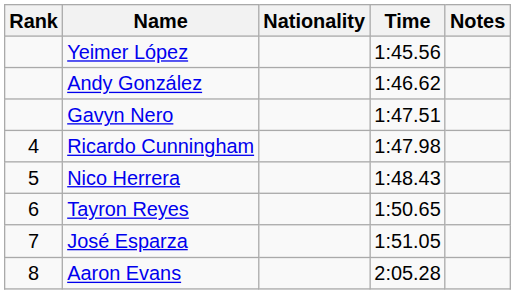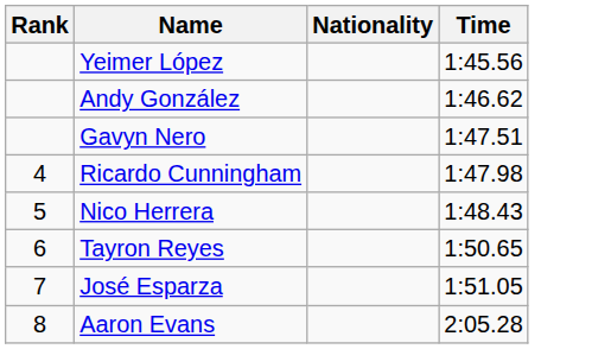- column: Notes
